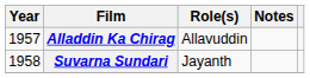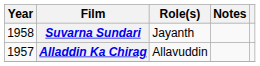rows swapped: Alladdin Ka Chirag <-> Suvarna Sundari
